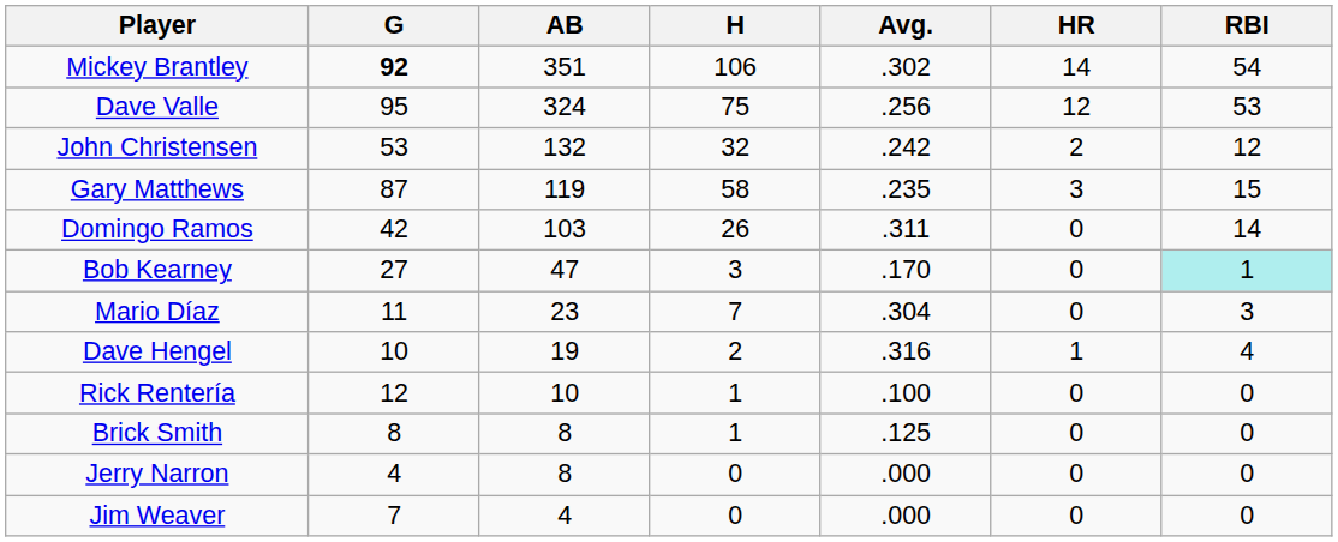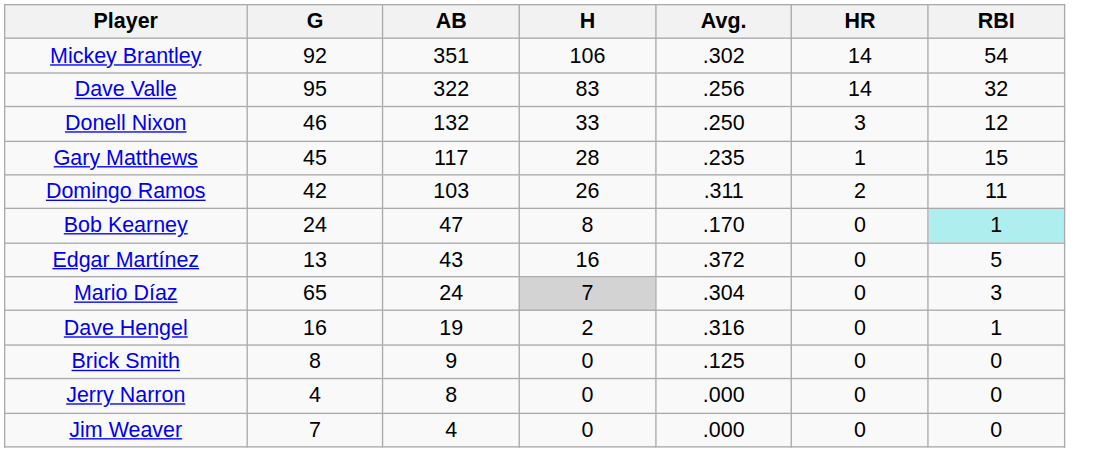Mickey Brantley | G: bold -> normal
Dave Valle | AB: 324 -> 322
Dave Valle | H: 75 -> 83
Dave Valle | HR: 12 -> 14
Dave Valle | RBI: 53 -> 32
+ row: Donell Nixon | 46 | 132 | 33 | .250 | 3 | 12
- row: John Christensen | 53 | 132 | 32 | .242 | 2 | 12
Gary Matthews | G: 87 -> 45
Gary Matthews | AB: 119 -> 117
Gary Matthews | H: 58 -> 28
Gary Matthews | HR: 3 -> 1
Domingo Ramos | HR: 0 -> 2
Domingo Ramos | RBI: 14 -> 11
Bob Kearney | G: 27 -> 24
Bob Kearney | H: 3 -> 8
+ row: Edgar Martínez | 13 | 43 | 16 | .372 | 0 | 5
Mario Díaz | G: 11 -> 65
Mario Díaz | AB: 23 -> 24
Mario Díaz | H: no background -> lightgrey background
Dave Hengel | G: 10 -> 16
Dave Hengel | HR: 1 -> 0
Dave Hengel | RBI: 4 -> 1
- row: Rick Rentería | 12 | 10 | 1 | .100 | 0 | 0
Brick Smith | AB: 8 -> 9
Brick Smith | H: 1 -> 0
